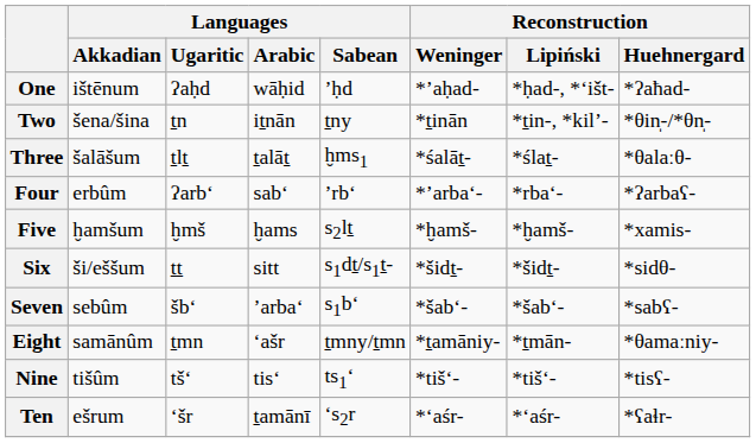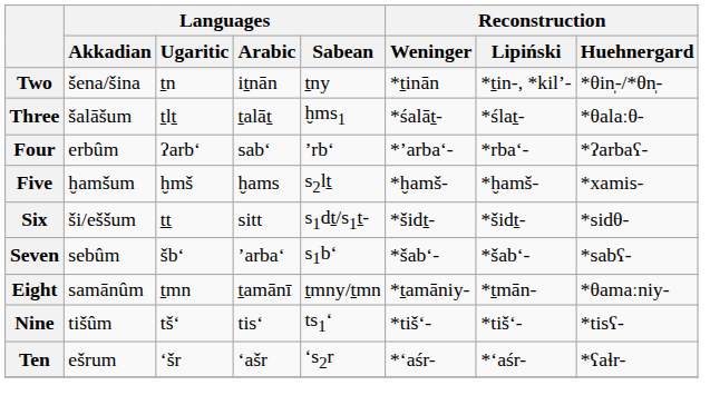- row: One | ištēnum | ʔaḥd | wāḥid | ’ḥd | *’aḥad- | *ḥad-, *‘išt- | *ʔaħad-
Eight | Languages / Arabic: ʻašr -> ṯamānī
Ten | Languages / Arabic: ṯamānī -> ʻašr
